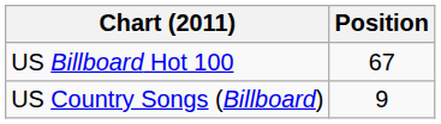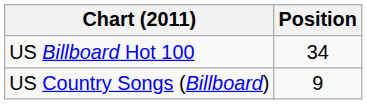US Billboard Hot 100 | Position: 67 -> 34
